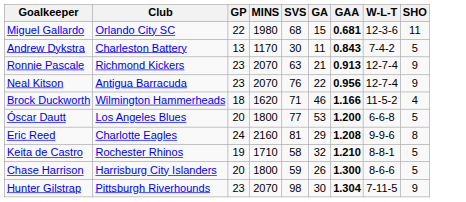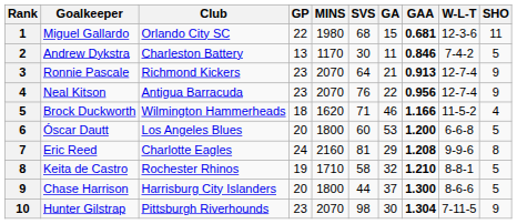+ column: Rank | 1 | 2 | 3 | 4 | 5 | 6 | 7 | 8 | 9 | 10
Andrew Dykstra | GAA: 0.843 -> 0.846
Ronnie Pascale | SVS: 63 -> 64
Óscar Dautt | SVS: 77 -> 60
Chase Harrison | SVS: 59 -> 44
Chase Harrison | GA: 26 -> 37
